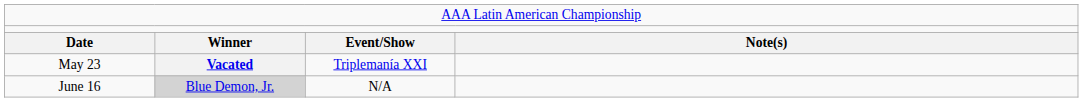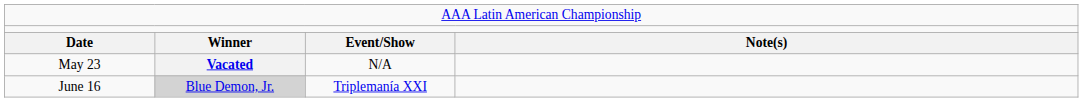May 23 | column 3: Triplemanía XXI -> N/A
June 16 | column 3: N/A -> Triplemanía XXI
